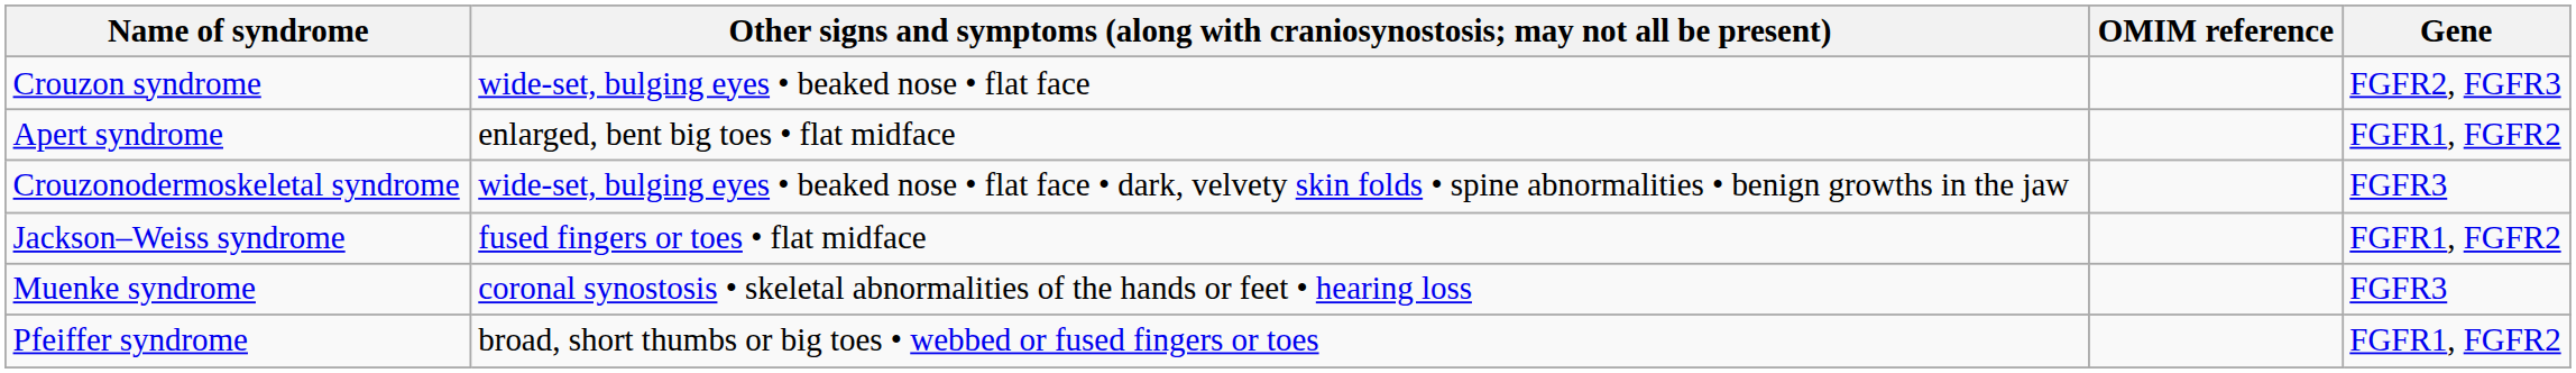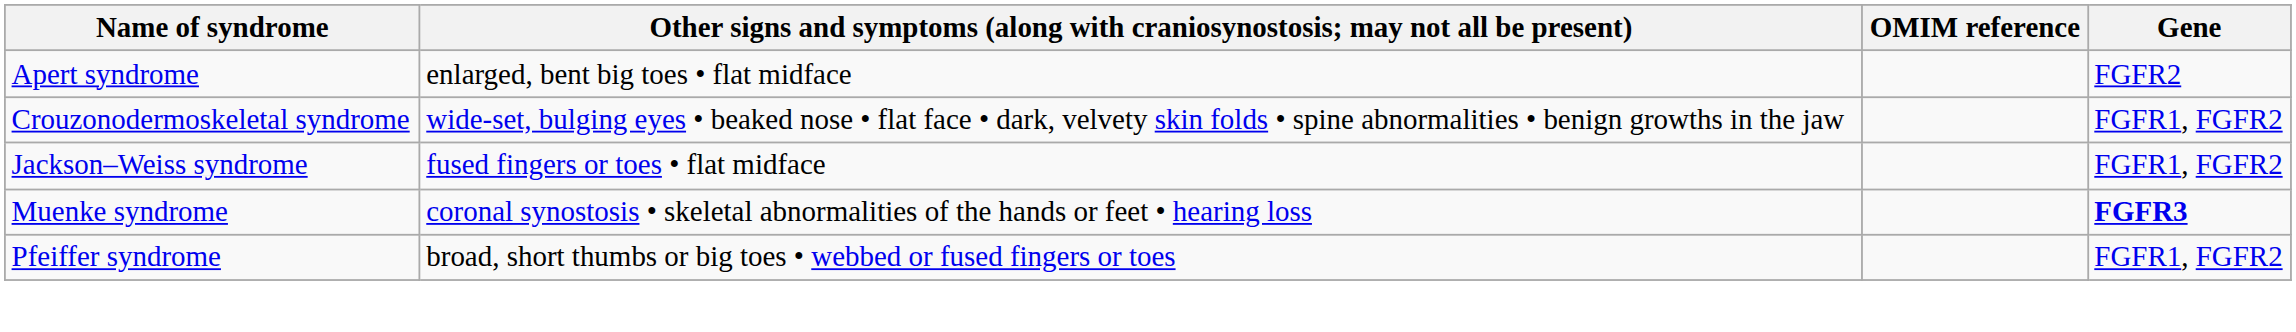- row: Crouzon syndrome | wide-set, bulging eyes • beaked nose • flat face | FGFR2, FGFR3
Apert syndrome | Gene: FGFR1, FGFR2 -> FGFR2
Crouzonodermoskeletal syndrome | Gene: FGFR3 -> FGFR1, FGFR2
Muenke syndrome | Gene: normal -> bold
